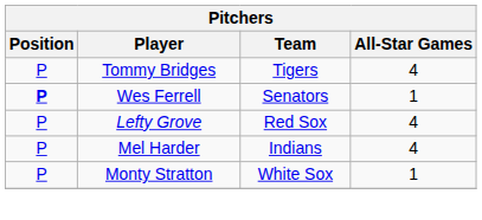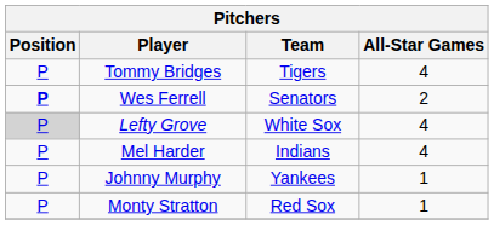Wes Ferrell | All-Star Games: 1 -> 2
Lefty Grove | Position: no background -> lightgrey background
Lefty Grove | Team: Red Sox -> White Sox
+ row: P | Johnny Murphy | Yankees | 1
Monty Stratton | Team: White Sox -> Red Sox
